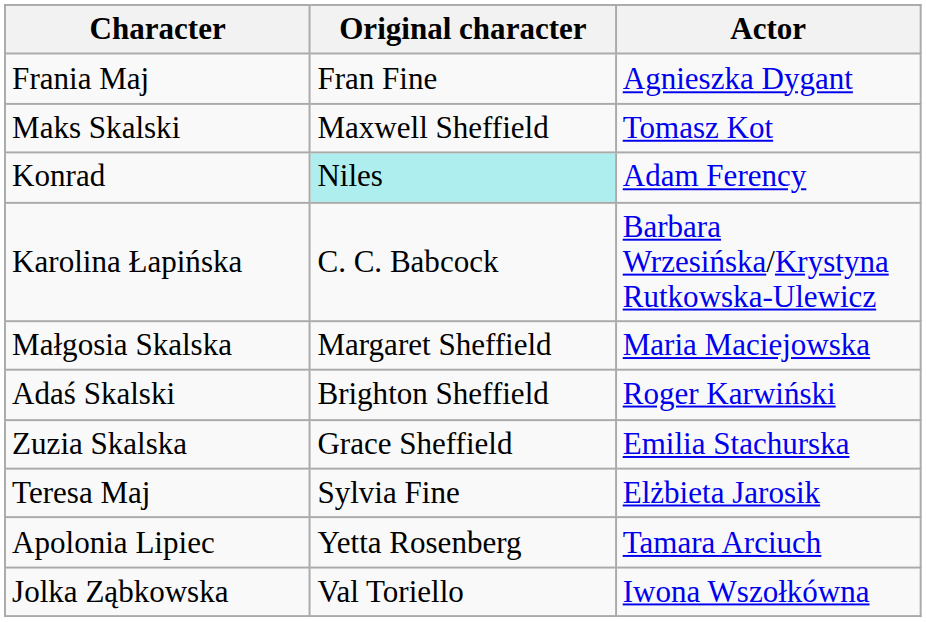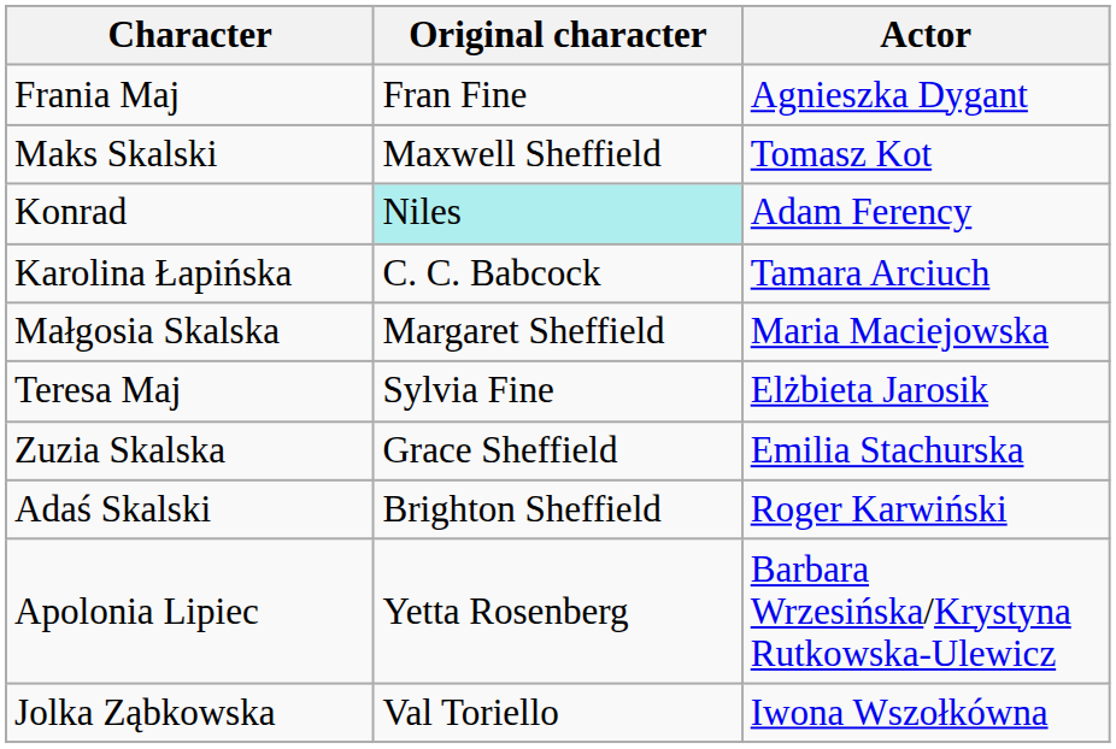Karolina Łapińska | Actor: Barbara Wrzesińska/Krystyna Rutkowska-Ulewicz -> Tamara Arciuch
rows swapped: Adaś Skalski <-> Teresa Maj
Apolonia Lipiec | Actor: Tamara Arciuch -> Barbara Wrzesińska/Krystyna Rutkowska-Ulewicz
